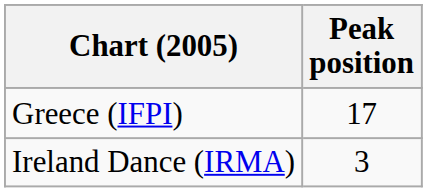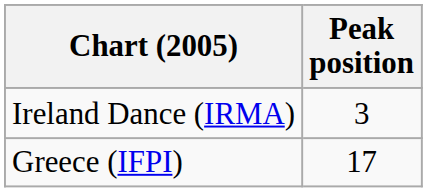rows swapped: Greece (IFPI) <-> Ireland Dance (IRMA)
